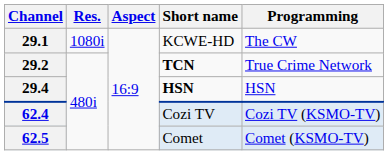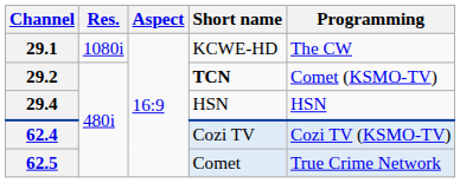29.2 | Programming: True Crime Network -> Comet (KSMO-TV)
29.4 | Short name: bold -> normal
62.5 | Programming: Comet (KSMO-TV) -> True Crime Network
